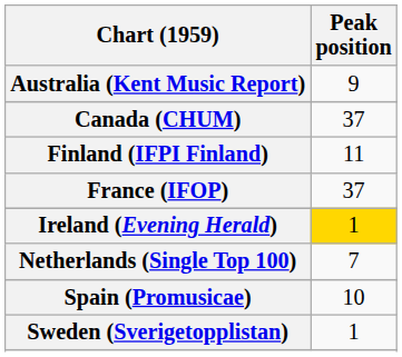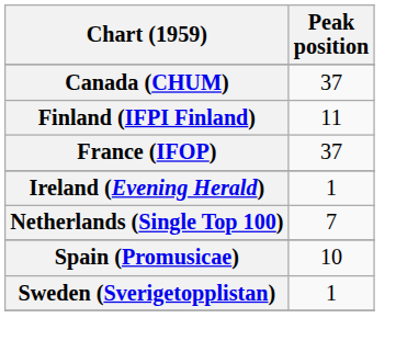- row: Australia (Kent Music Report) | 9
Ireland (Evening Herald) | Peak position: gold background -> no background
